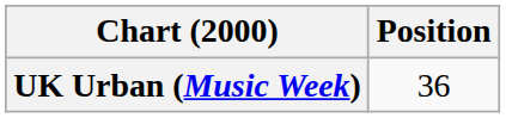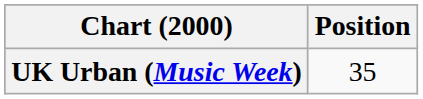UK Urban (Music Week) | Position: 36 -> 35
